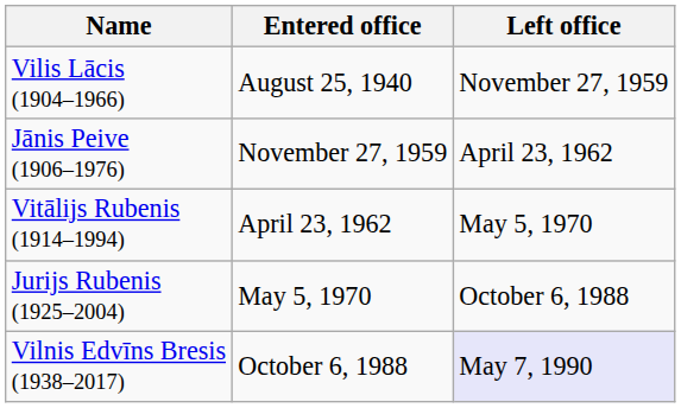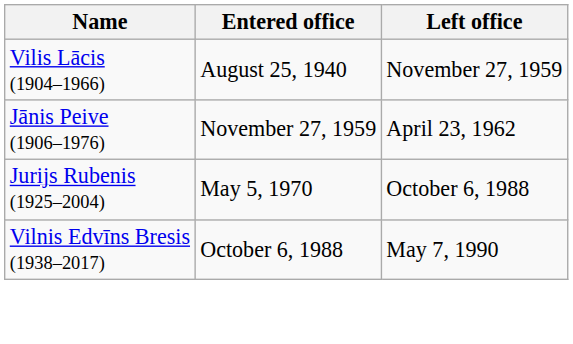- row: Vitālijs Rubenis (1914–1994) | April 23, 1962 | May 5, 1970
Vilnis Edvīns Bresis (1938–2017) | Left office: lavender background -> no background
